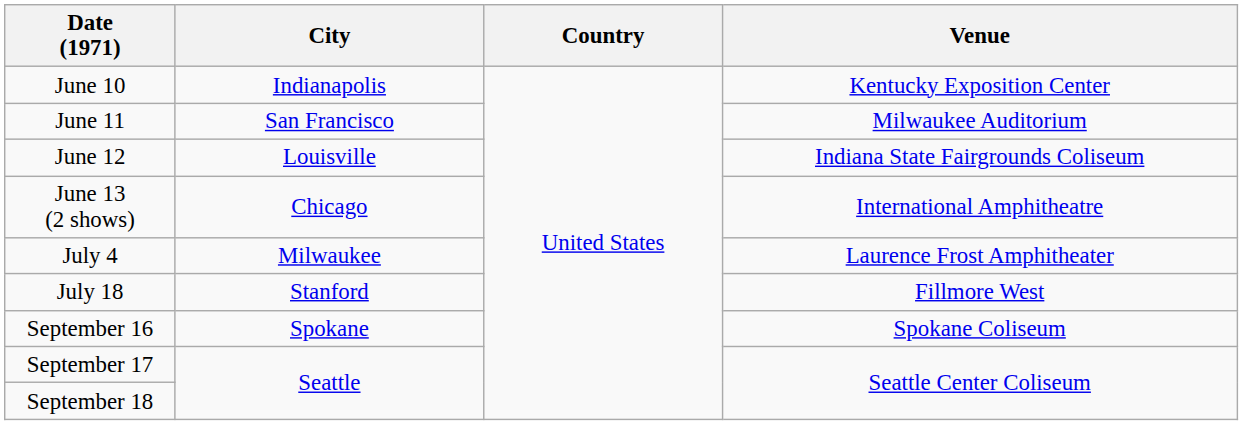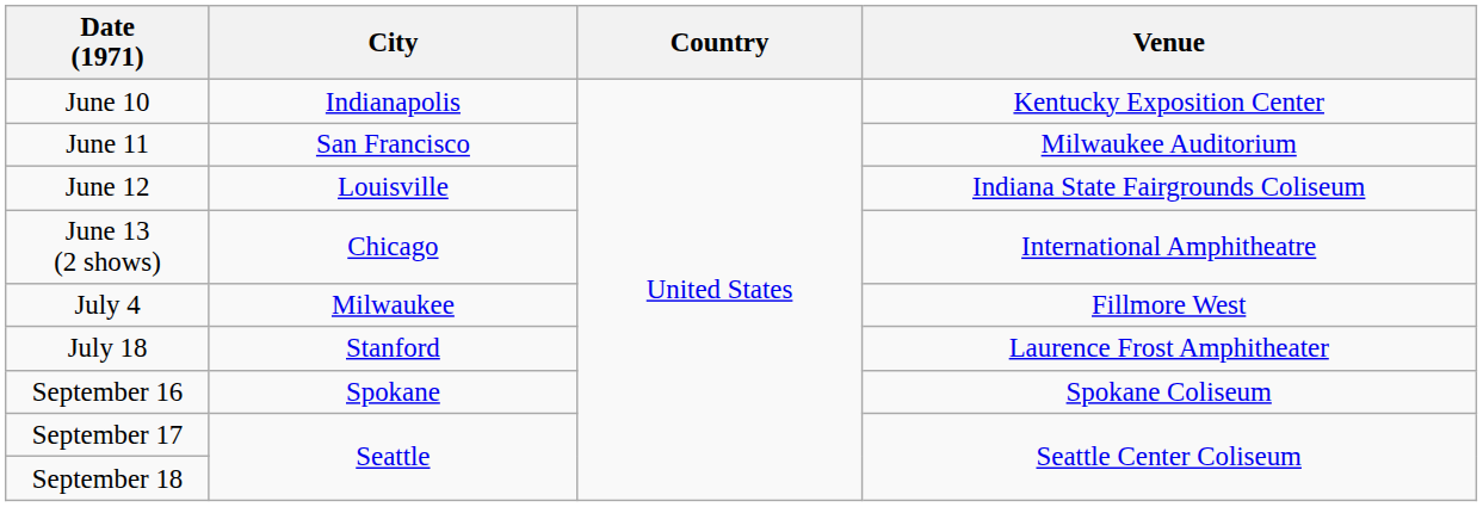July 4 | Venue: Laurence Frost Amphitheater -> Fillmore West
July 18 | Venue: Fillmore West -> Laurence Frost Amphitheater
